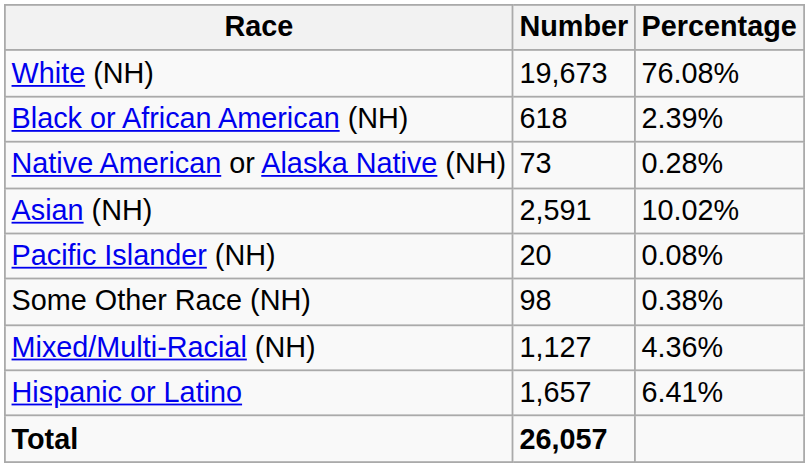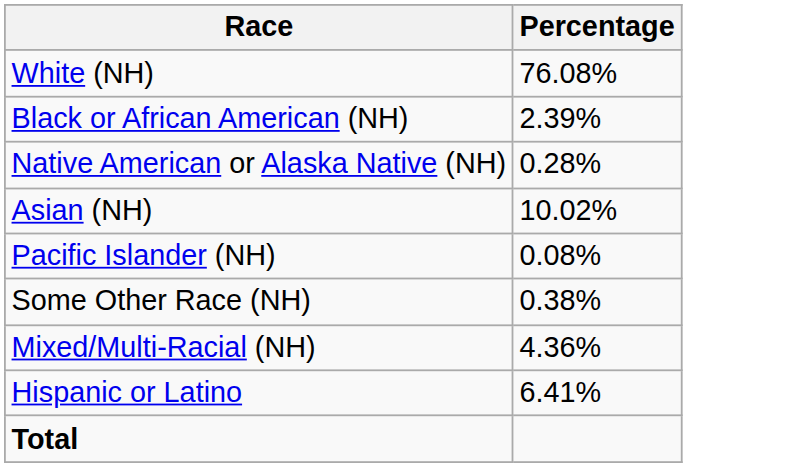- column: Number | 19,673 | 618 | 73 | 2,591 | 20 | 98 | 1,127 | 1,657 | 26,057
